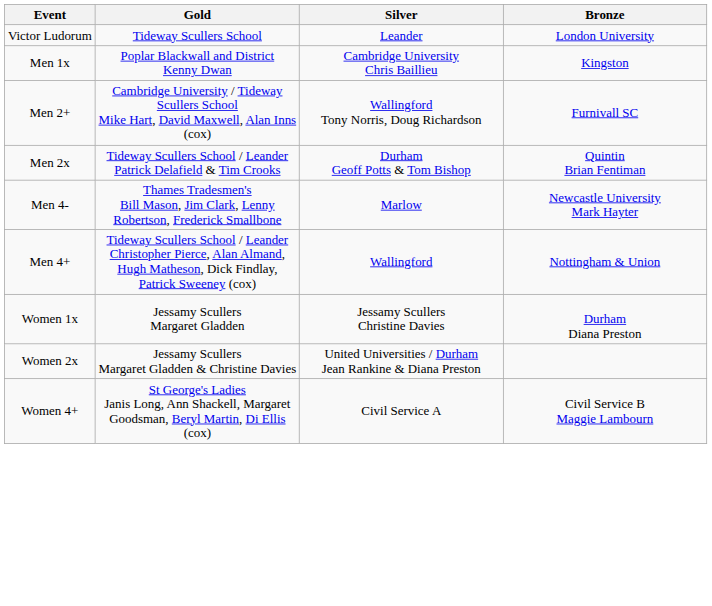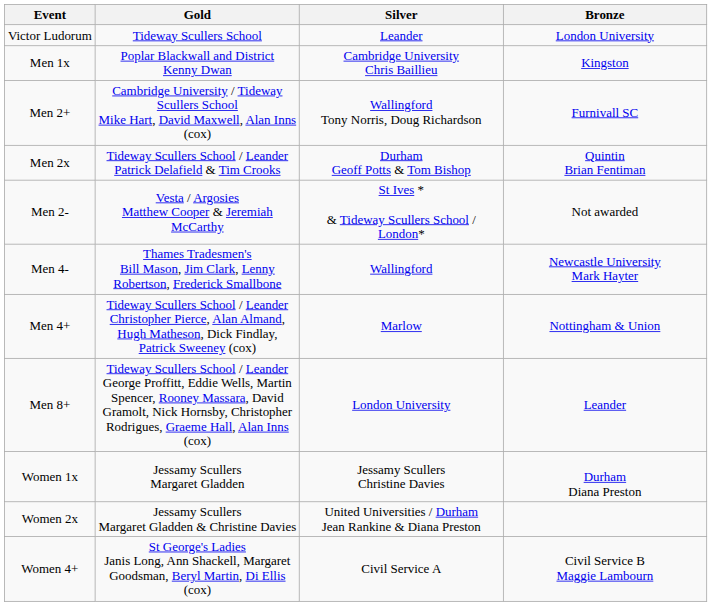+ row: Men 2- | Vesta / Argosies Matthew Cooper & Jeremiah McCarthy | St Ives * & Tideway Scullers School / London* | Not awarded
Men 4- | Silver: Marlow -> Wallingford
Men 4+ | Silver: Wallingford -> Marlow
+ row: Men 8+ | Tideway Scullers School / Leander George Proffitt, Eddie Wells, Martin Spencer, Rooney Massara, David Gramolt, Nick Hornsby, Christopher Rodrigues, Graeme Hall, Alan Inns (cox) | London University | Leander
